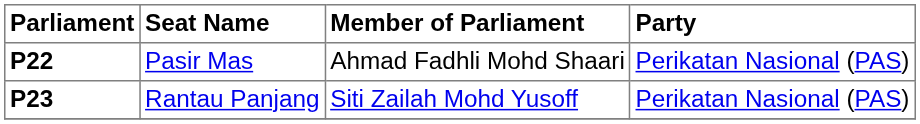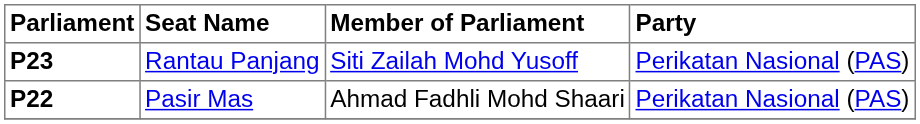rows swapped: P22 <-> P23
